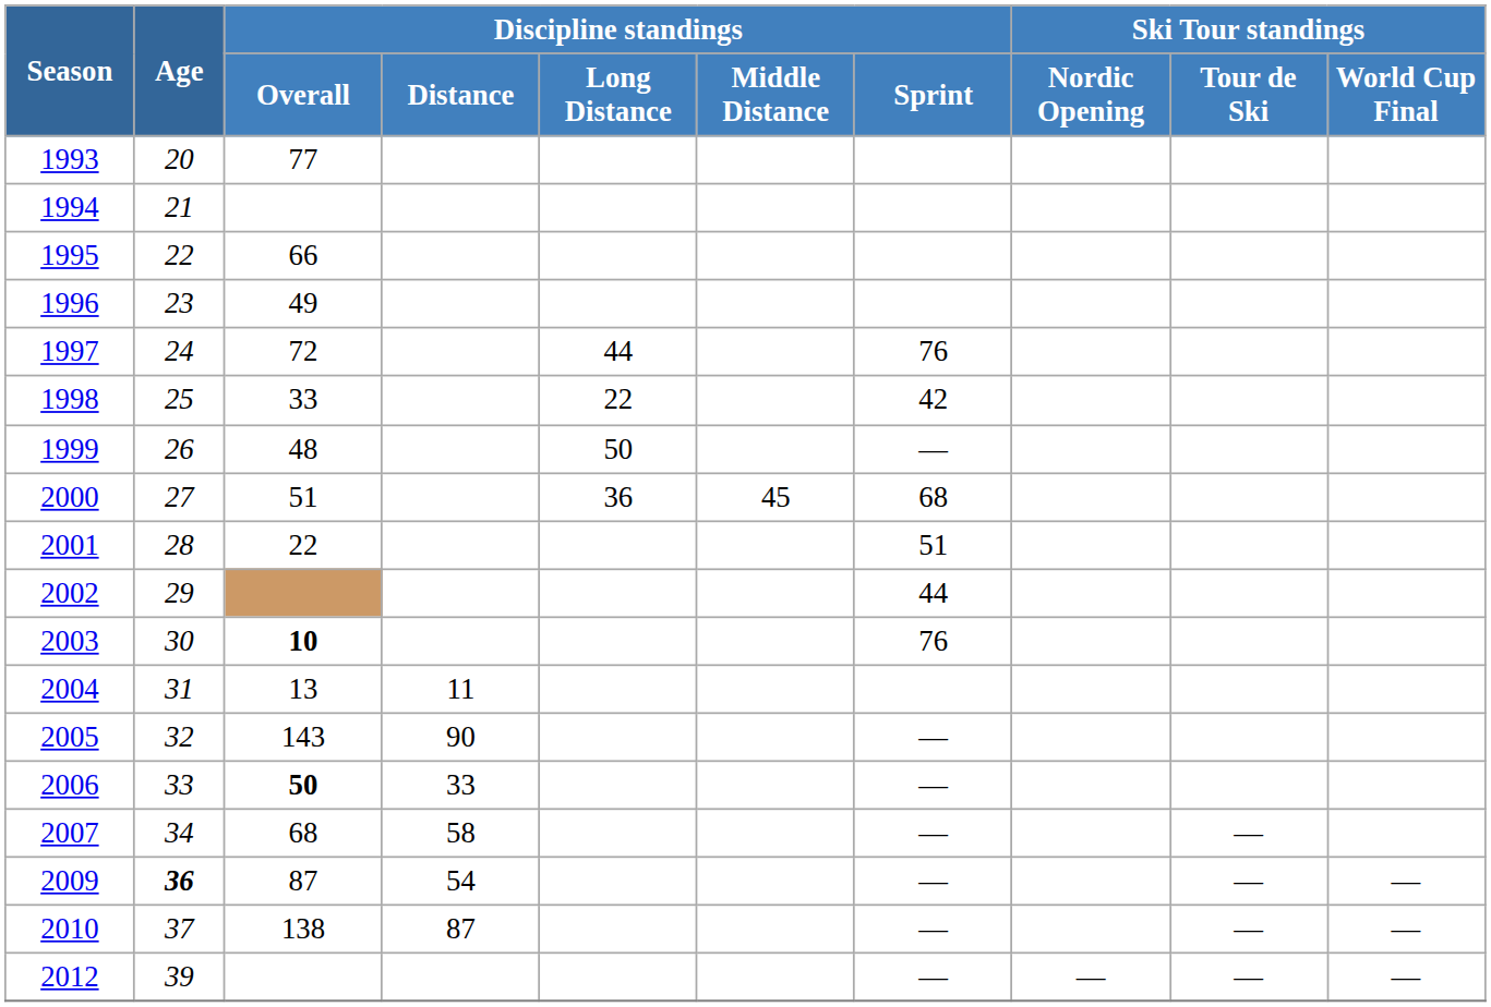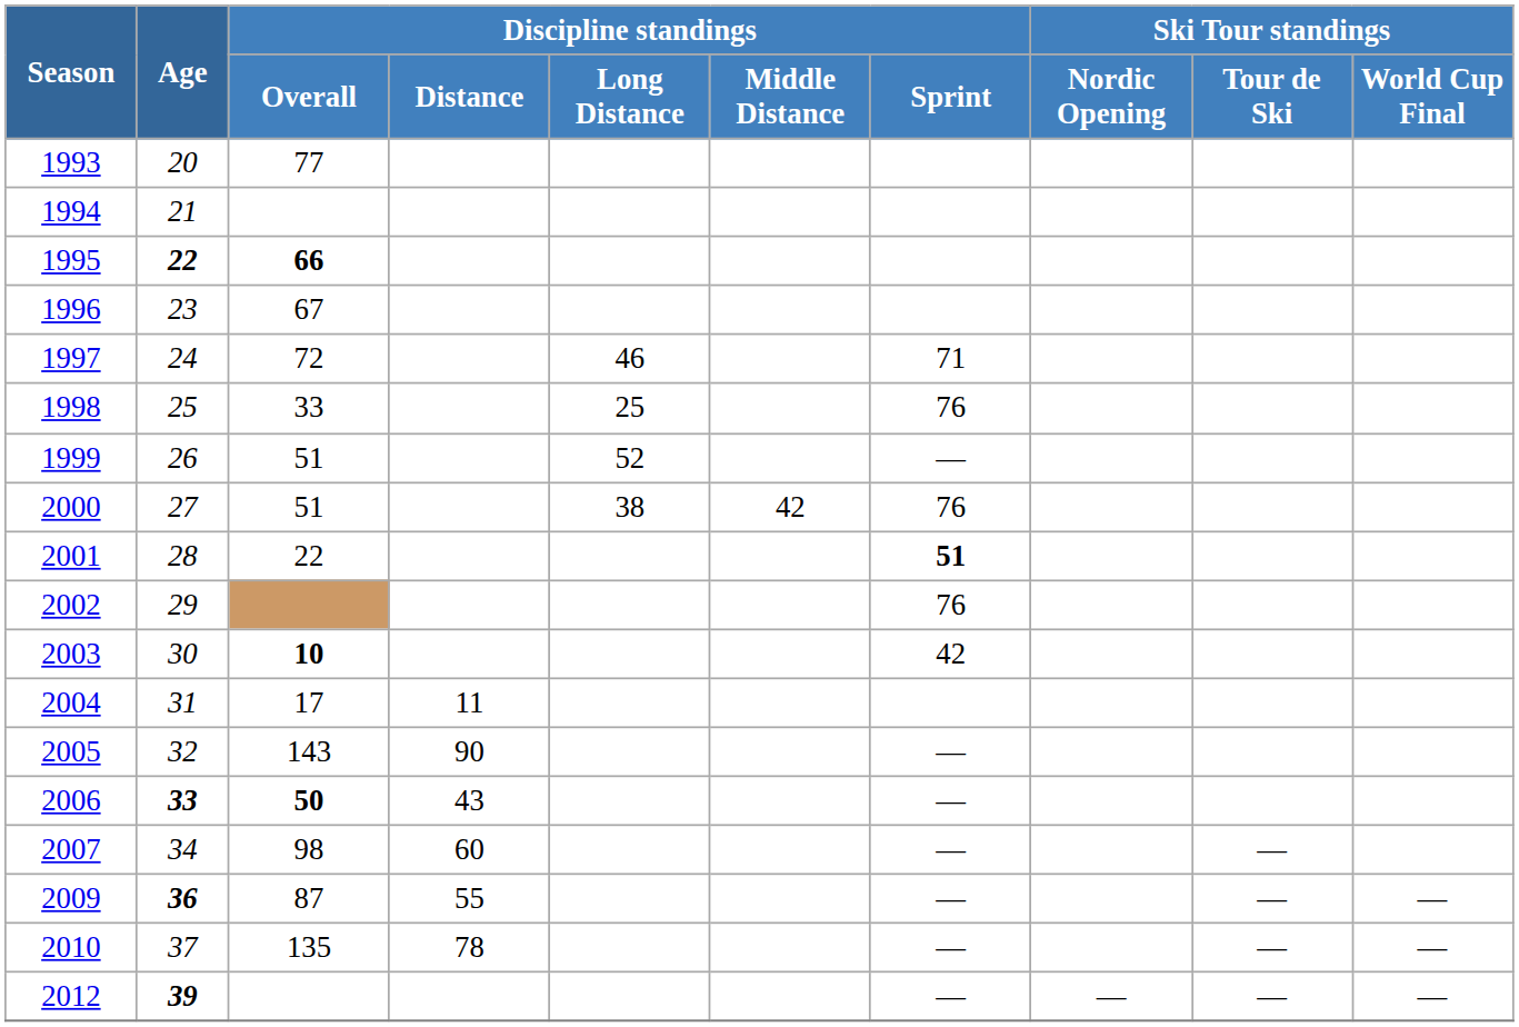1995 | Age: normal -> bold
1995 | Discipline standings / Overall: normal -> bold
1996 | Discipline standings / Overall: 49 -> 67
1997 | Discipline standings / Long Distance: 44 -> 46
1997 | Discipline standings / Sprint: 76 -> 71
1998 | Discipline standings / Long Distance: 22 -> 25
1998 | Discipline standings / Sprint: 42 -> 76
1999 | Discipline standings / Overall: 48 -> 51
1999 | Discipline standings / Long Distance: 50 -> 52
2000 | Discipline standings / Long Distance: 36 -> 38
2000 | Discipline standings / Middle Distance: 45 -> 42
2000 | Discipline standings / Sprint: 68 -> 76
2001 | Discipline standings / Sprint: normal -> bold
2002 | Discipline standings / Sprint: 44 -> 76
2003 | Discipline standings / Sprint: 76 -> 42
2004 | Discipline standings / Overall: 13 -> 17
2006 | Age: normal -> bold
2006 | Discipline standings / Distance: 33 -> 43
2007 | Discipline standings / Overall: 68 -> 98
2007 | Discipline standings / Distance: 58 -> 60
2009 | Discipline standings / Distance: 54 -> 55
2010 | Discipline standings / Overall: 138 -> 135
2010 | Discipline standings / Distance: 87 -> 78
2012 | Age: normal -> bold
